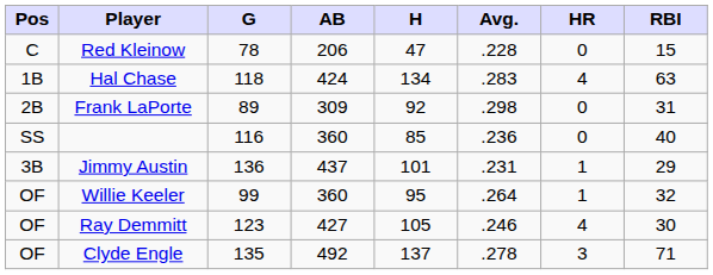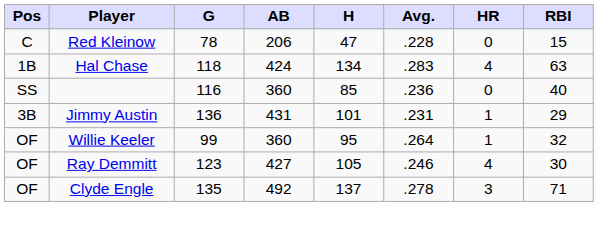- row: 2B | Frank LaPorte | 89 | 309 | 92 | .298 | 0 | 31
Jimmy Austin | AB: 437 -> 431
